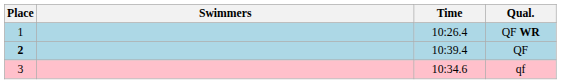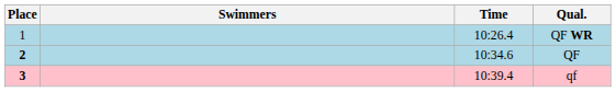QF | Time: 10:39.4 -> 10:34.6
qf | Place: normal -> bold
qf | Time: 10:34.6 -> 10:39.4
